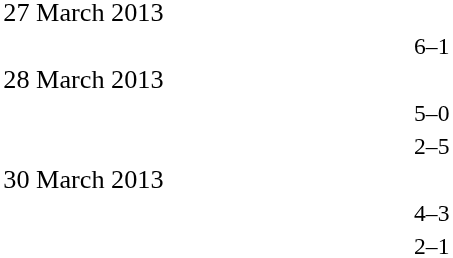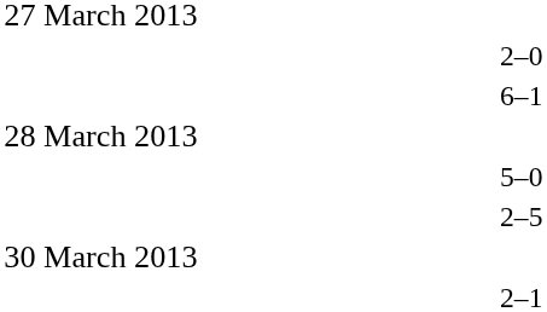+ row: 2–0
- row: 4–3
